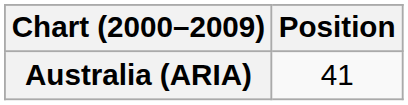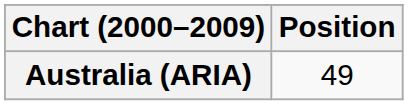Australia (ARIA) | Position: 41 -> 49
